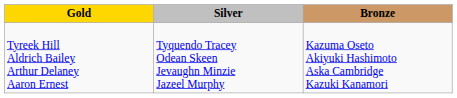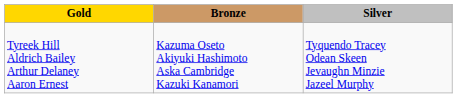columns swapped: Silver <-> Bronze
